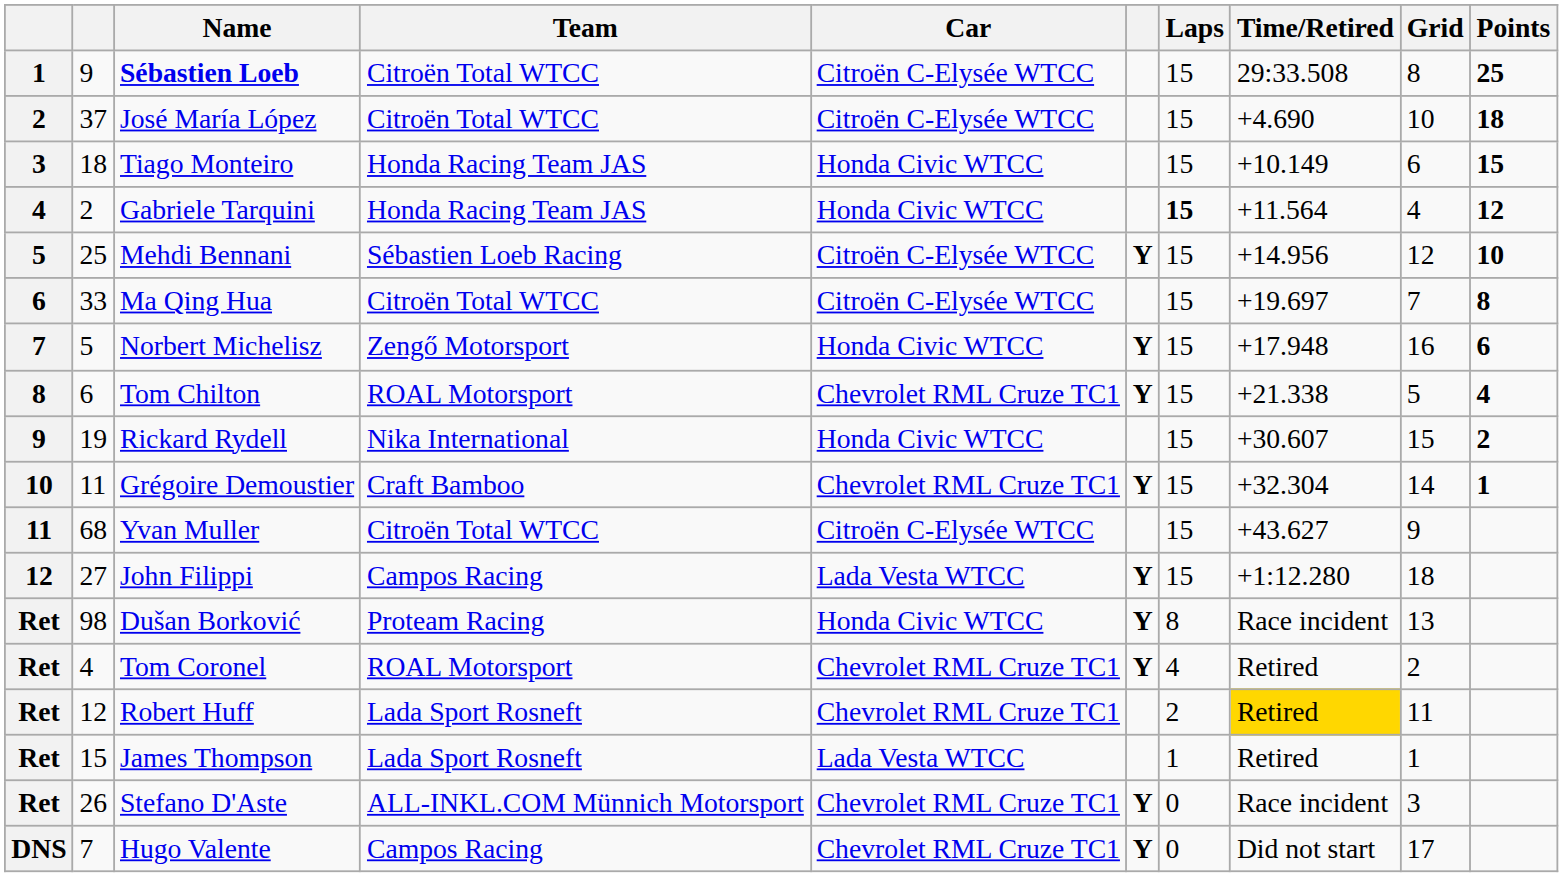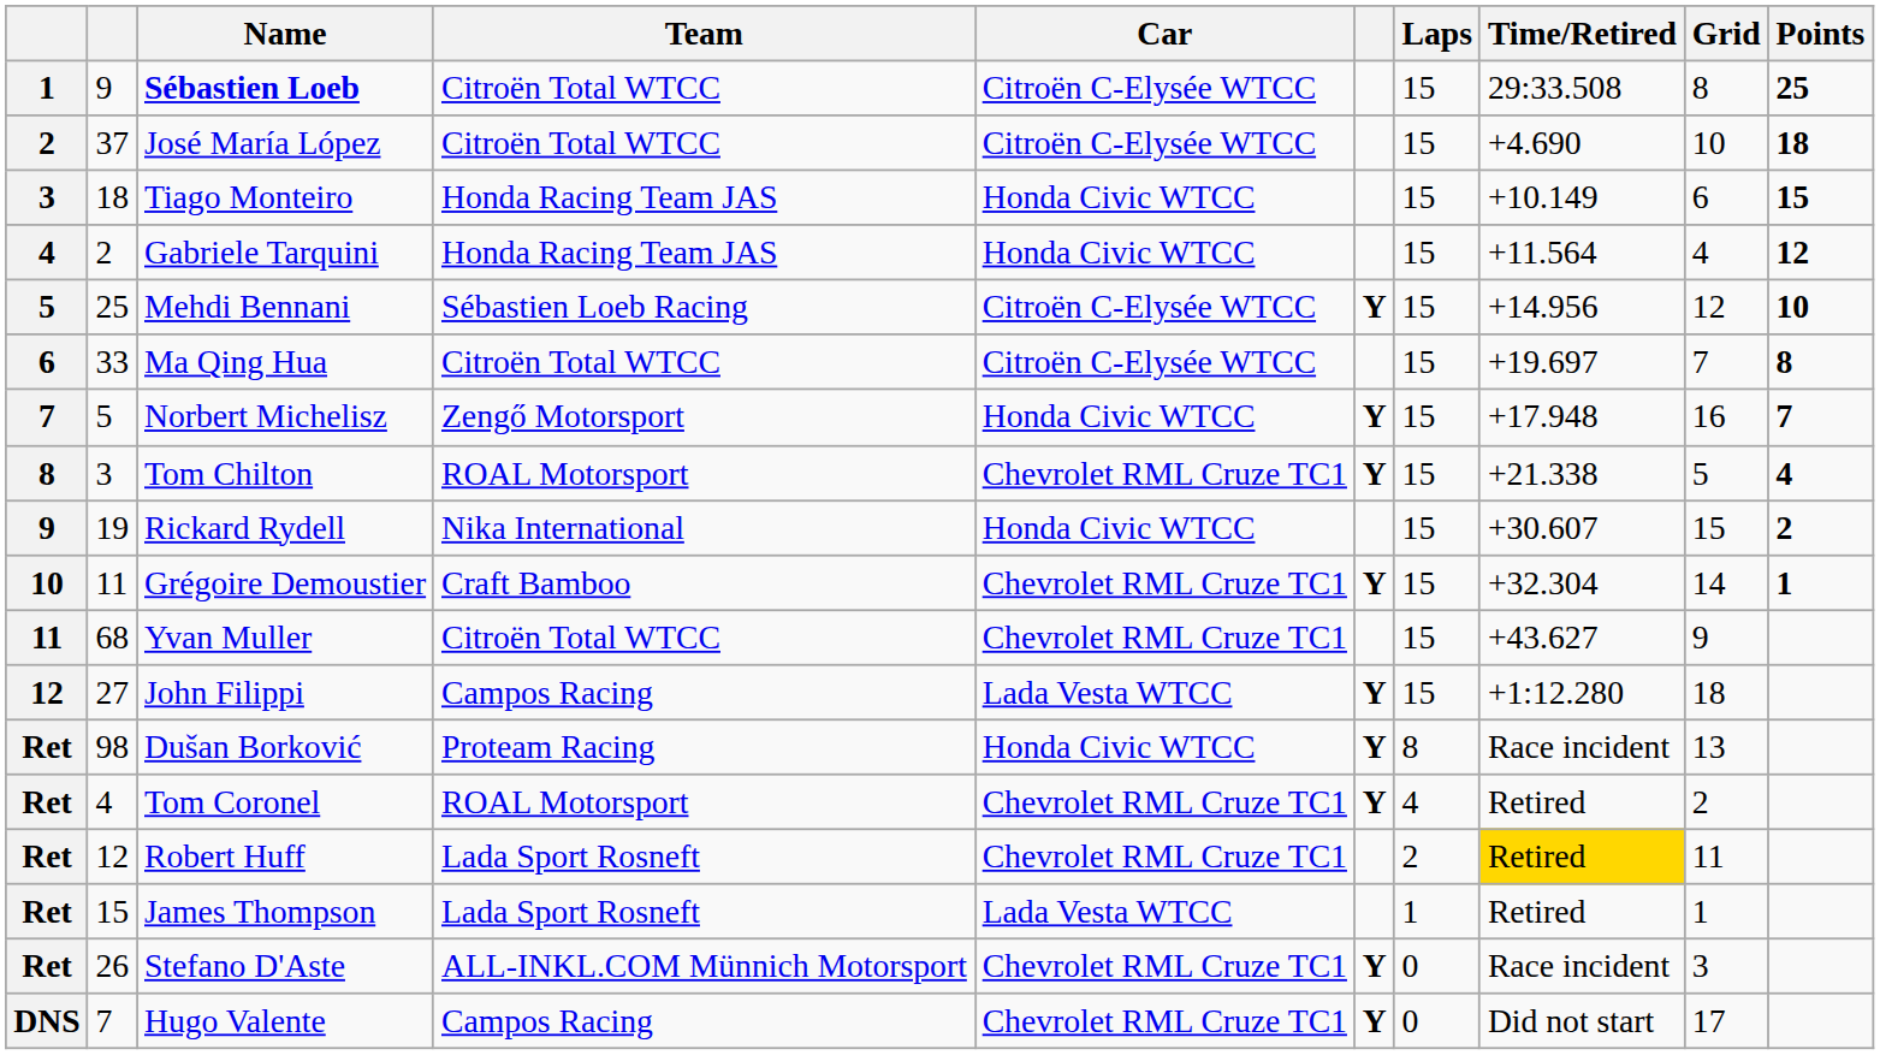Gabriele Tarquini | Laps: bold -> normal
Norbert Michelisz | Points: 6 -> 7
Tom Chilton | column 2: 6 -> 3
Yvan Muller | Car: Citroën C-Elysée WTCC -> Chevrolet RML Cruze TC1
